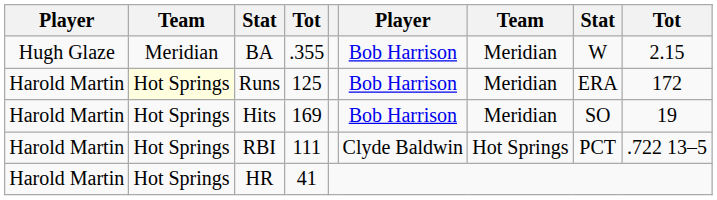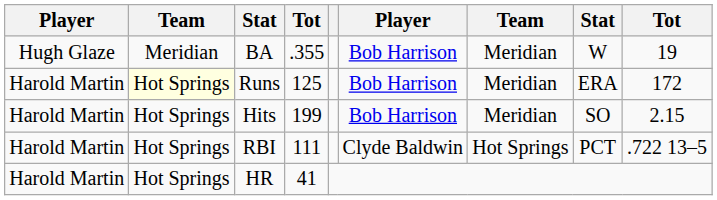BA | column 9: 2.15 -> 19
Hits | column 4: 169 -> 199
Hits | column 9: 19 -> 2.15
